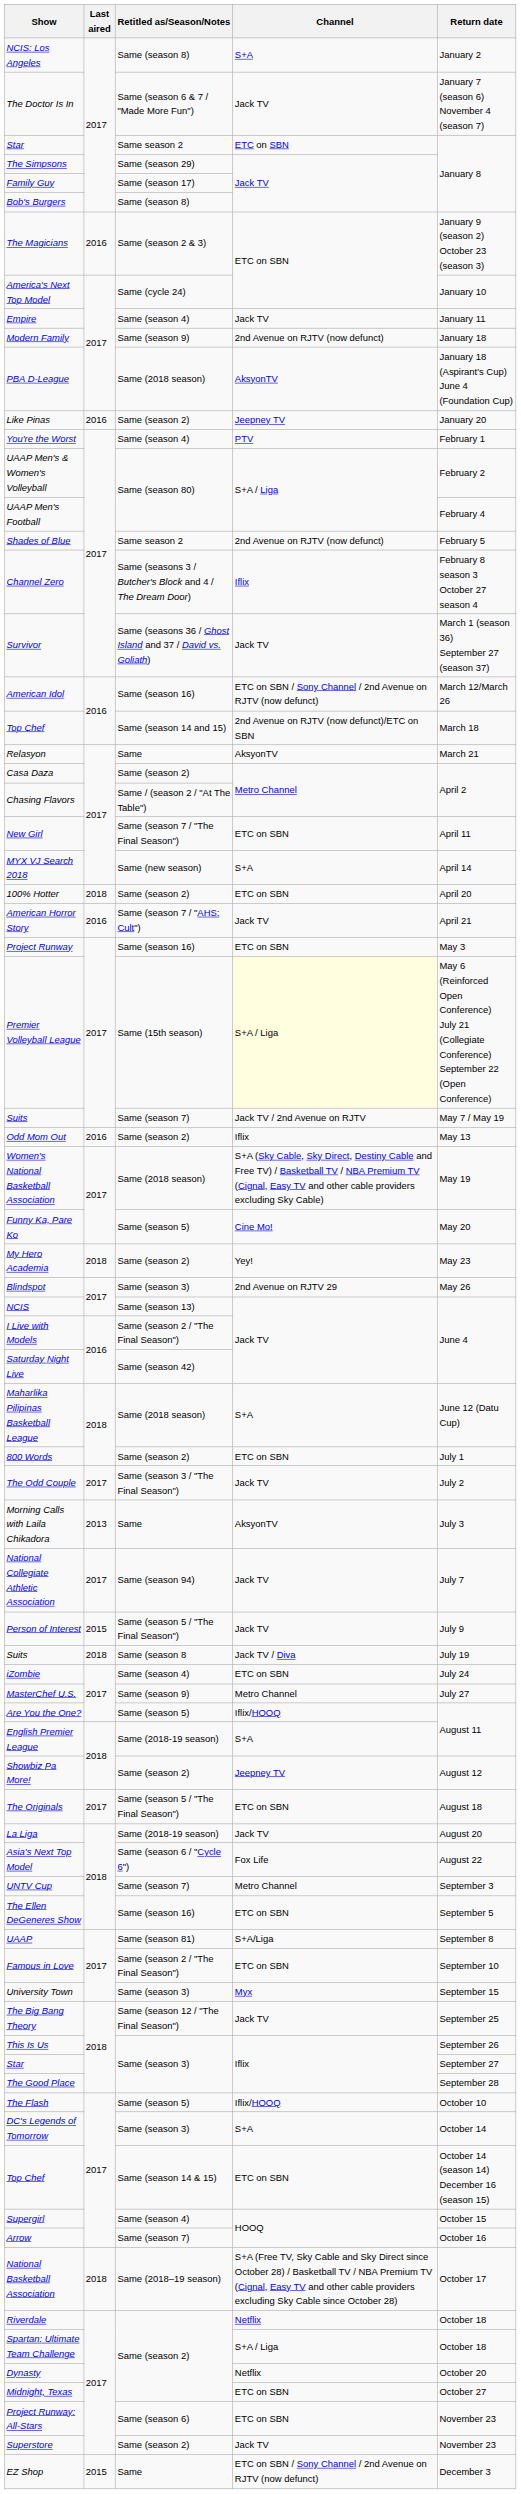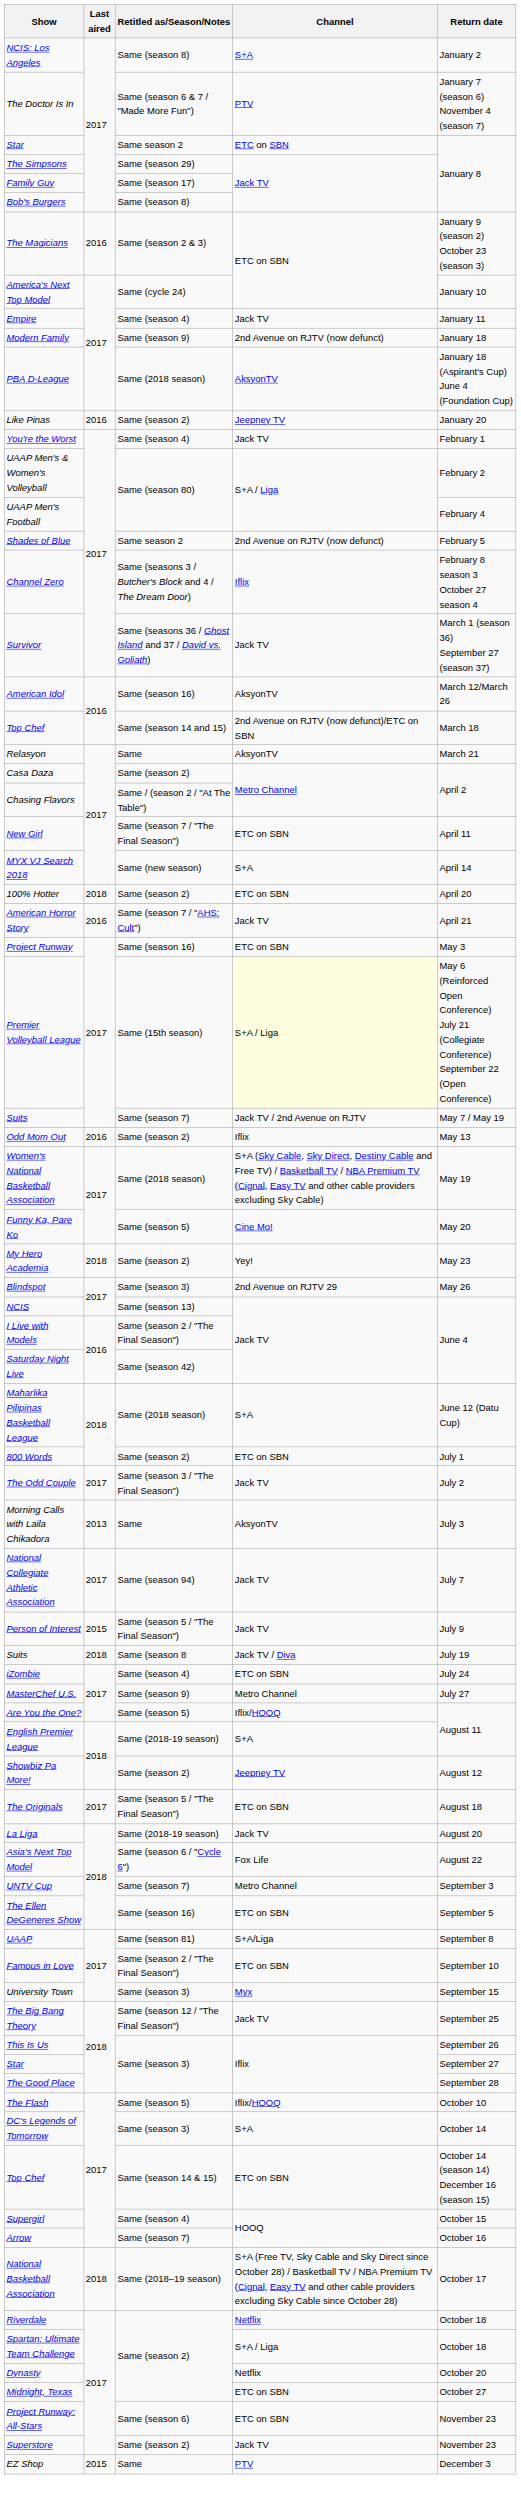The Doctor Is In | Channel: Jack TV -> PTV
You're the Worst | Channel: PTV -> Jack TV
American Idol | Channel: ETC on SBN / Sony Channel / 2nd Avenue on RJTV (now defunct) -> AksyonTV
EZ Shop | Channel: ETC on SBN / Sony Channel / 2nd Avenue on RJTV (now defunct) -> PTV
